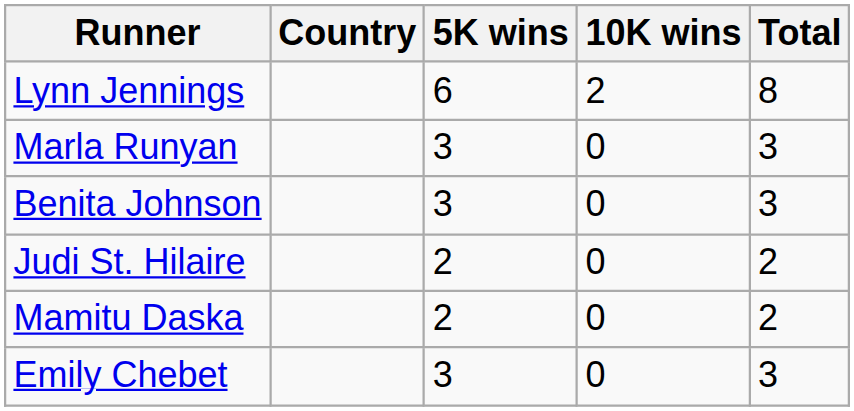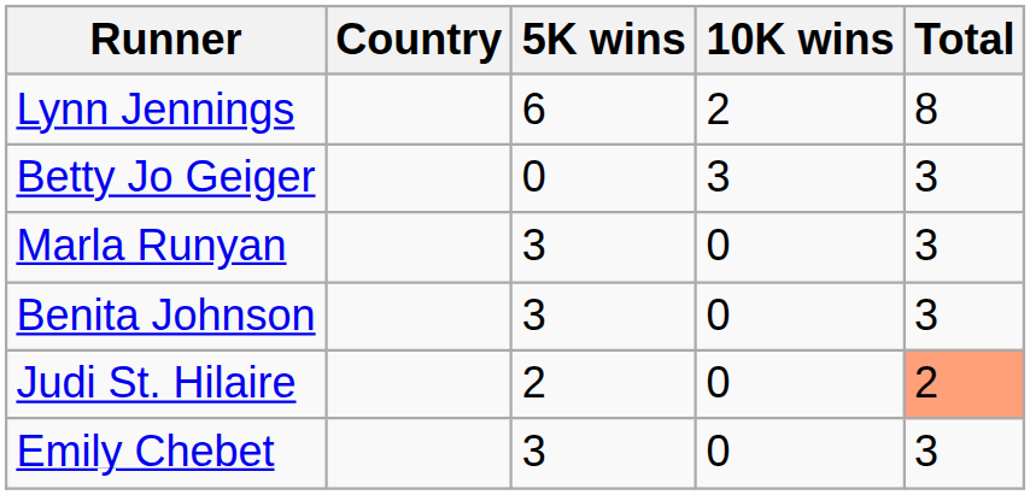+ row: Betty Jo Geiger | 0 | 3 | 3
Judi St. Hilaire | Total: no background -> lightsalmon background
- row: Mamitu Daska | 2 | 0 | 2
